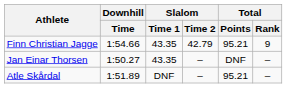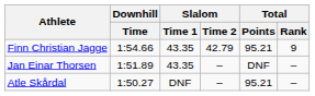Jan Einar Thorsen | Downhill / Time: 1:50.27 -> 1:51.89
Atle Skårdal | Downhill / Time: 1:51.89 -> 1:50.27
